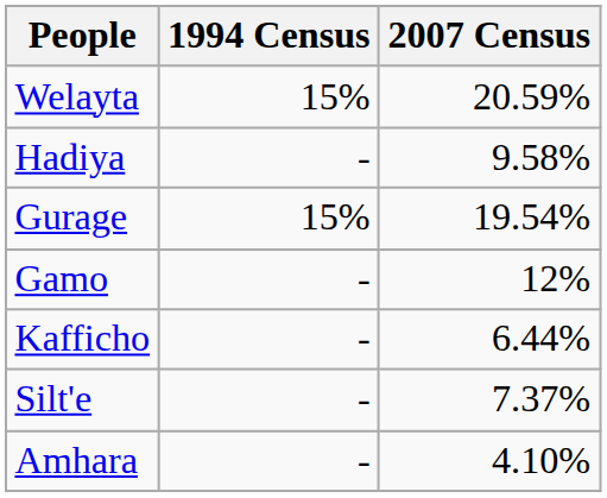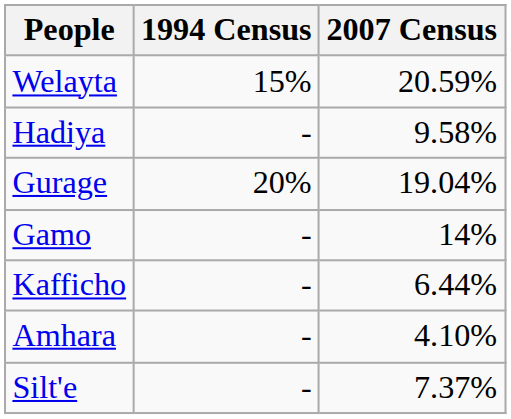Gurage | 1994 Census: 15% -> 20%
Gurage | 2007 Census: 19.54% -> 19.04%
Gamo | 2007 Census: 12% -> 14%
rows swapped: Silt'e <-> Amhara
